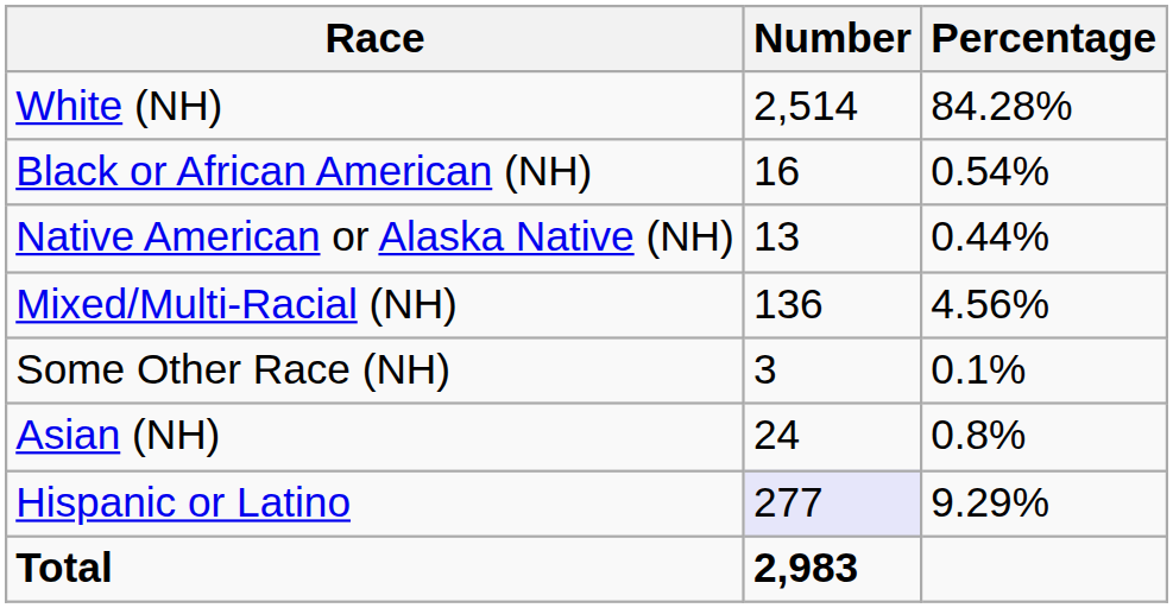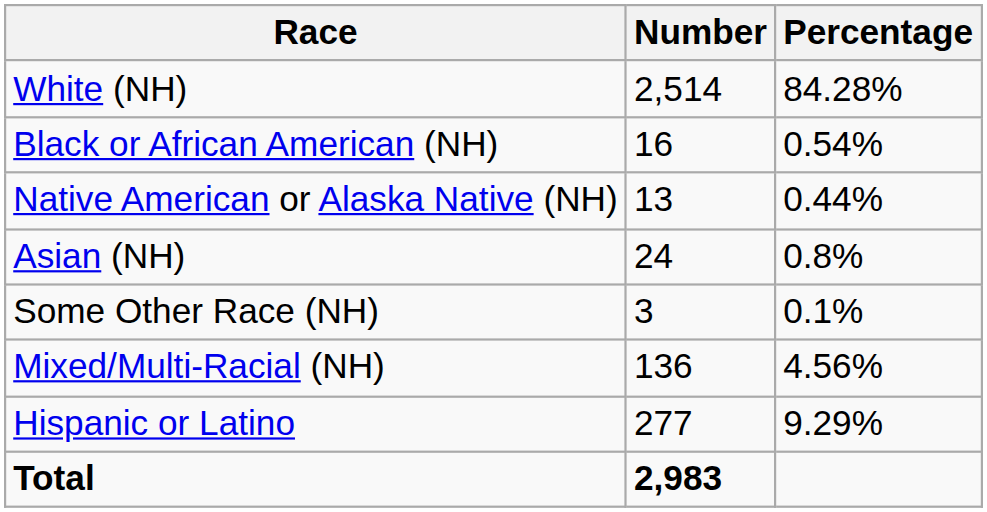rows swapped: Asian (NH) <-> Mixed/Multi-Racial (NH)
Hispanic or Latino | Number: lavender background -> no background
